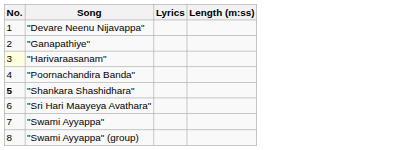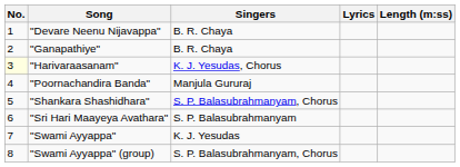+ column: Singers | B. R. Chaya | B. R. Chaya | K. J. Yesudas, Chorus | Manjula Gururaj | S. P. Balasubrahmanyam, Chorus | S. P. Balasubrahmanyam | K. J. Yesudas | S. P. Balasubrahmanyam, Chorus
"Shankara Shashidhara" | No.: bold -> normal
